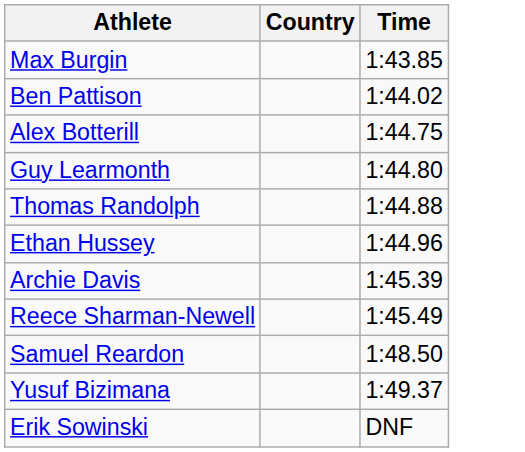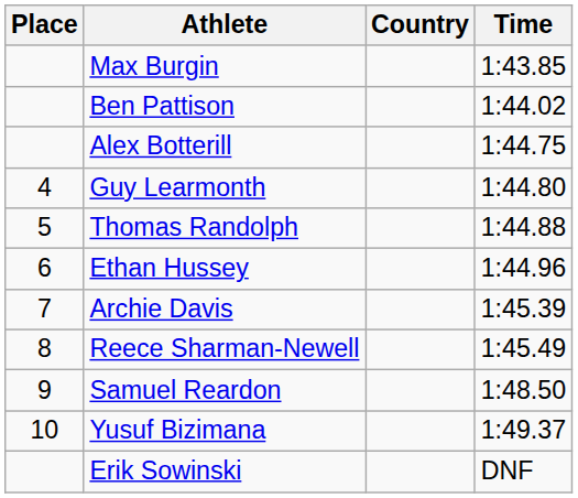+ column: Place | 4 | 5 | 6 | 7 | 8 | 9 | 10
